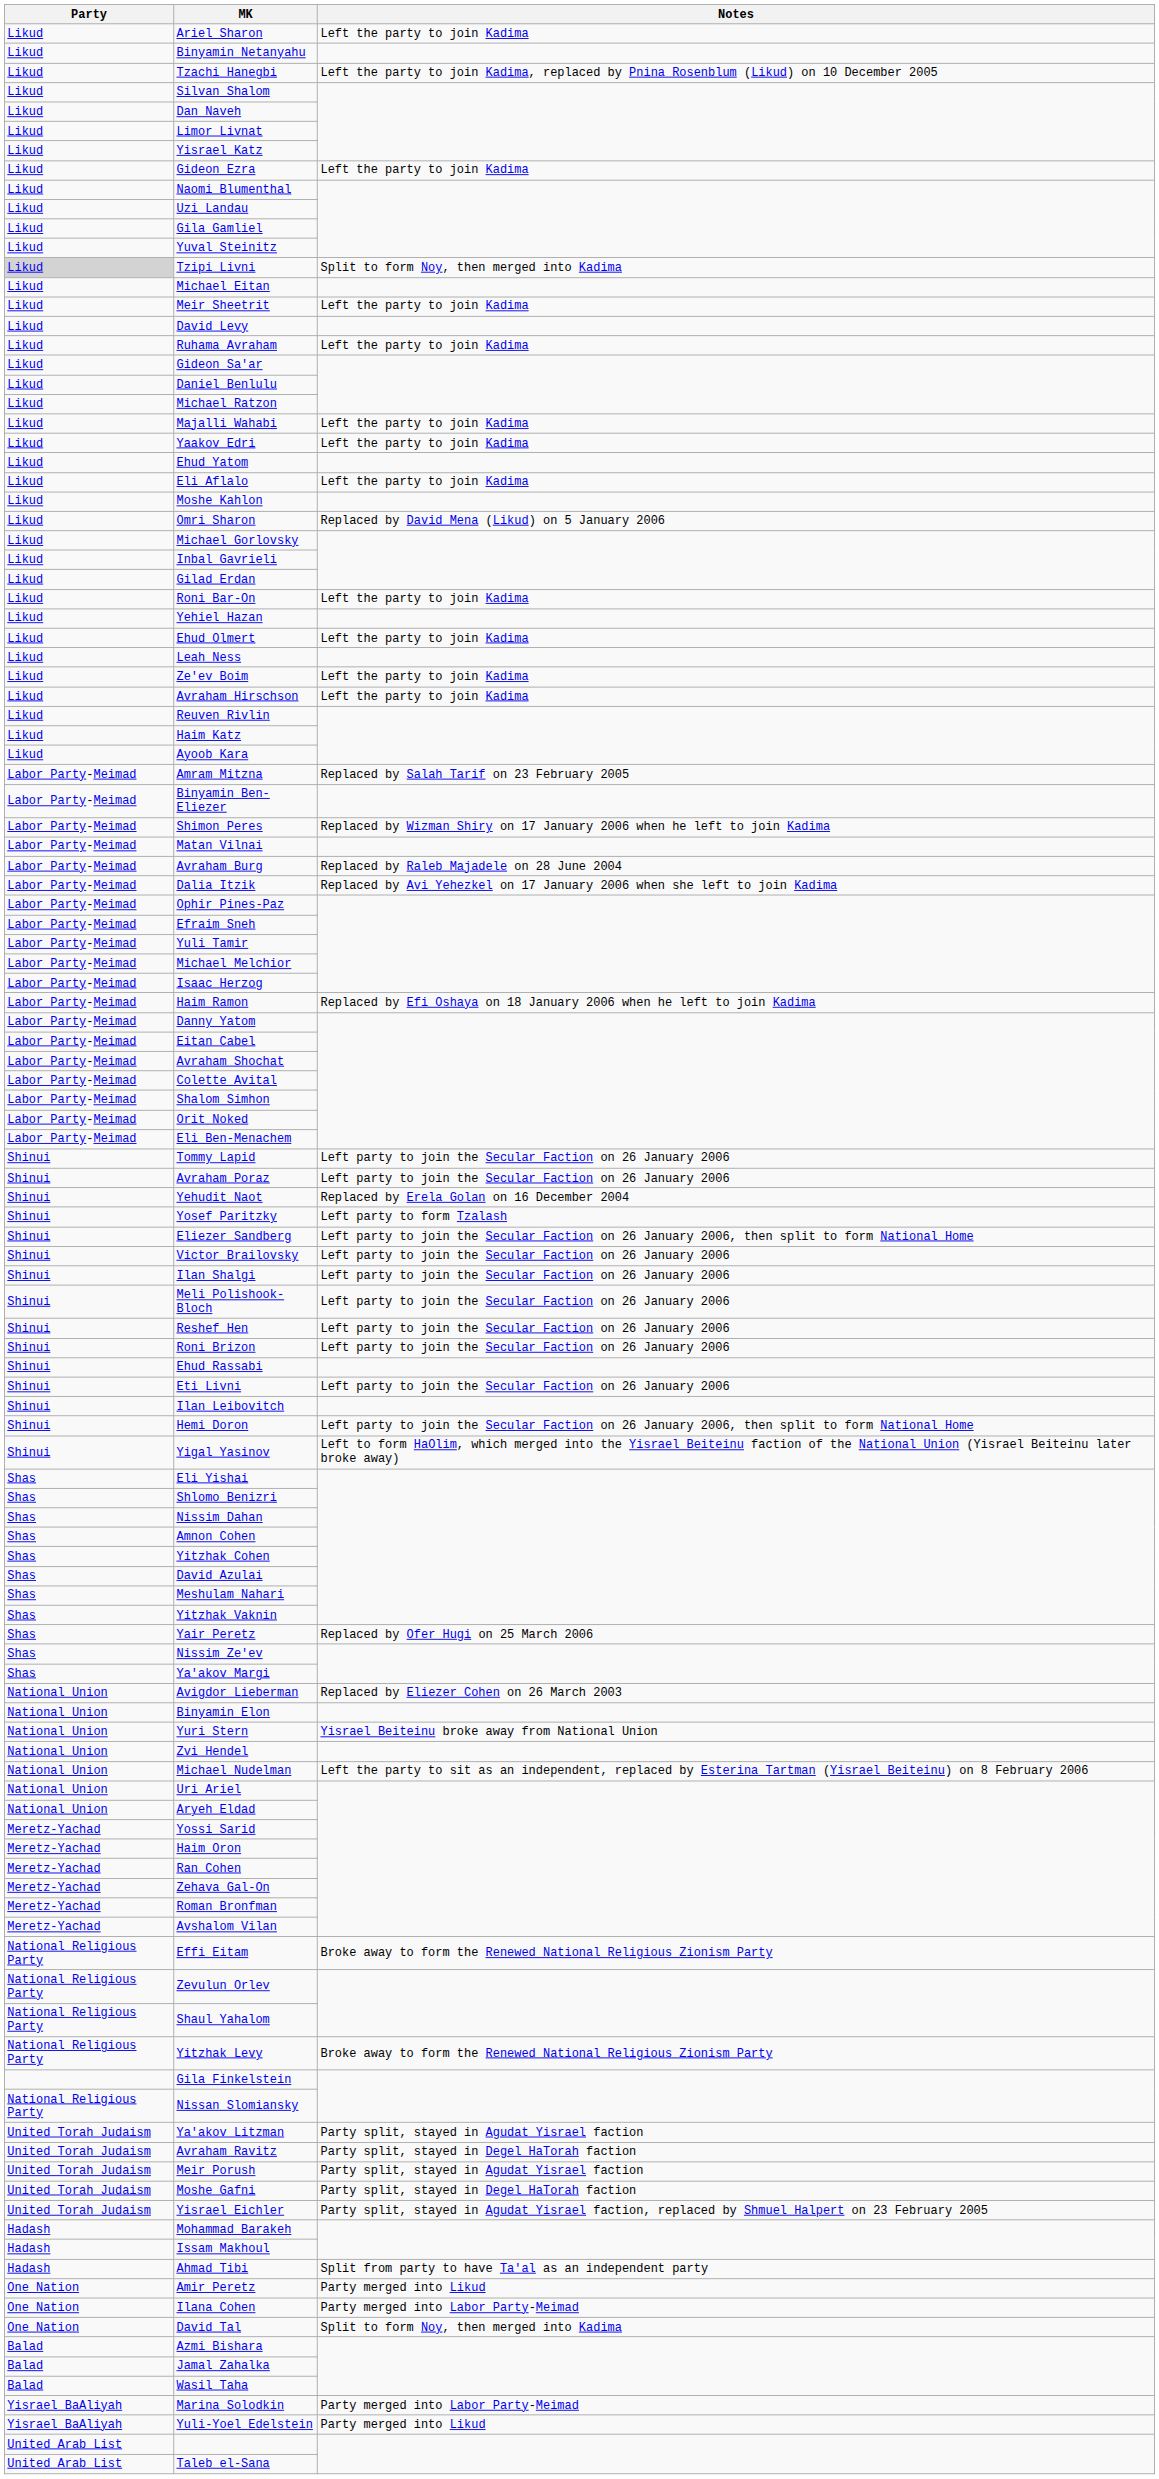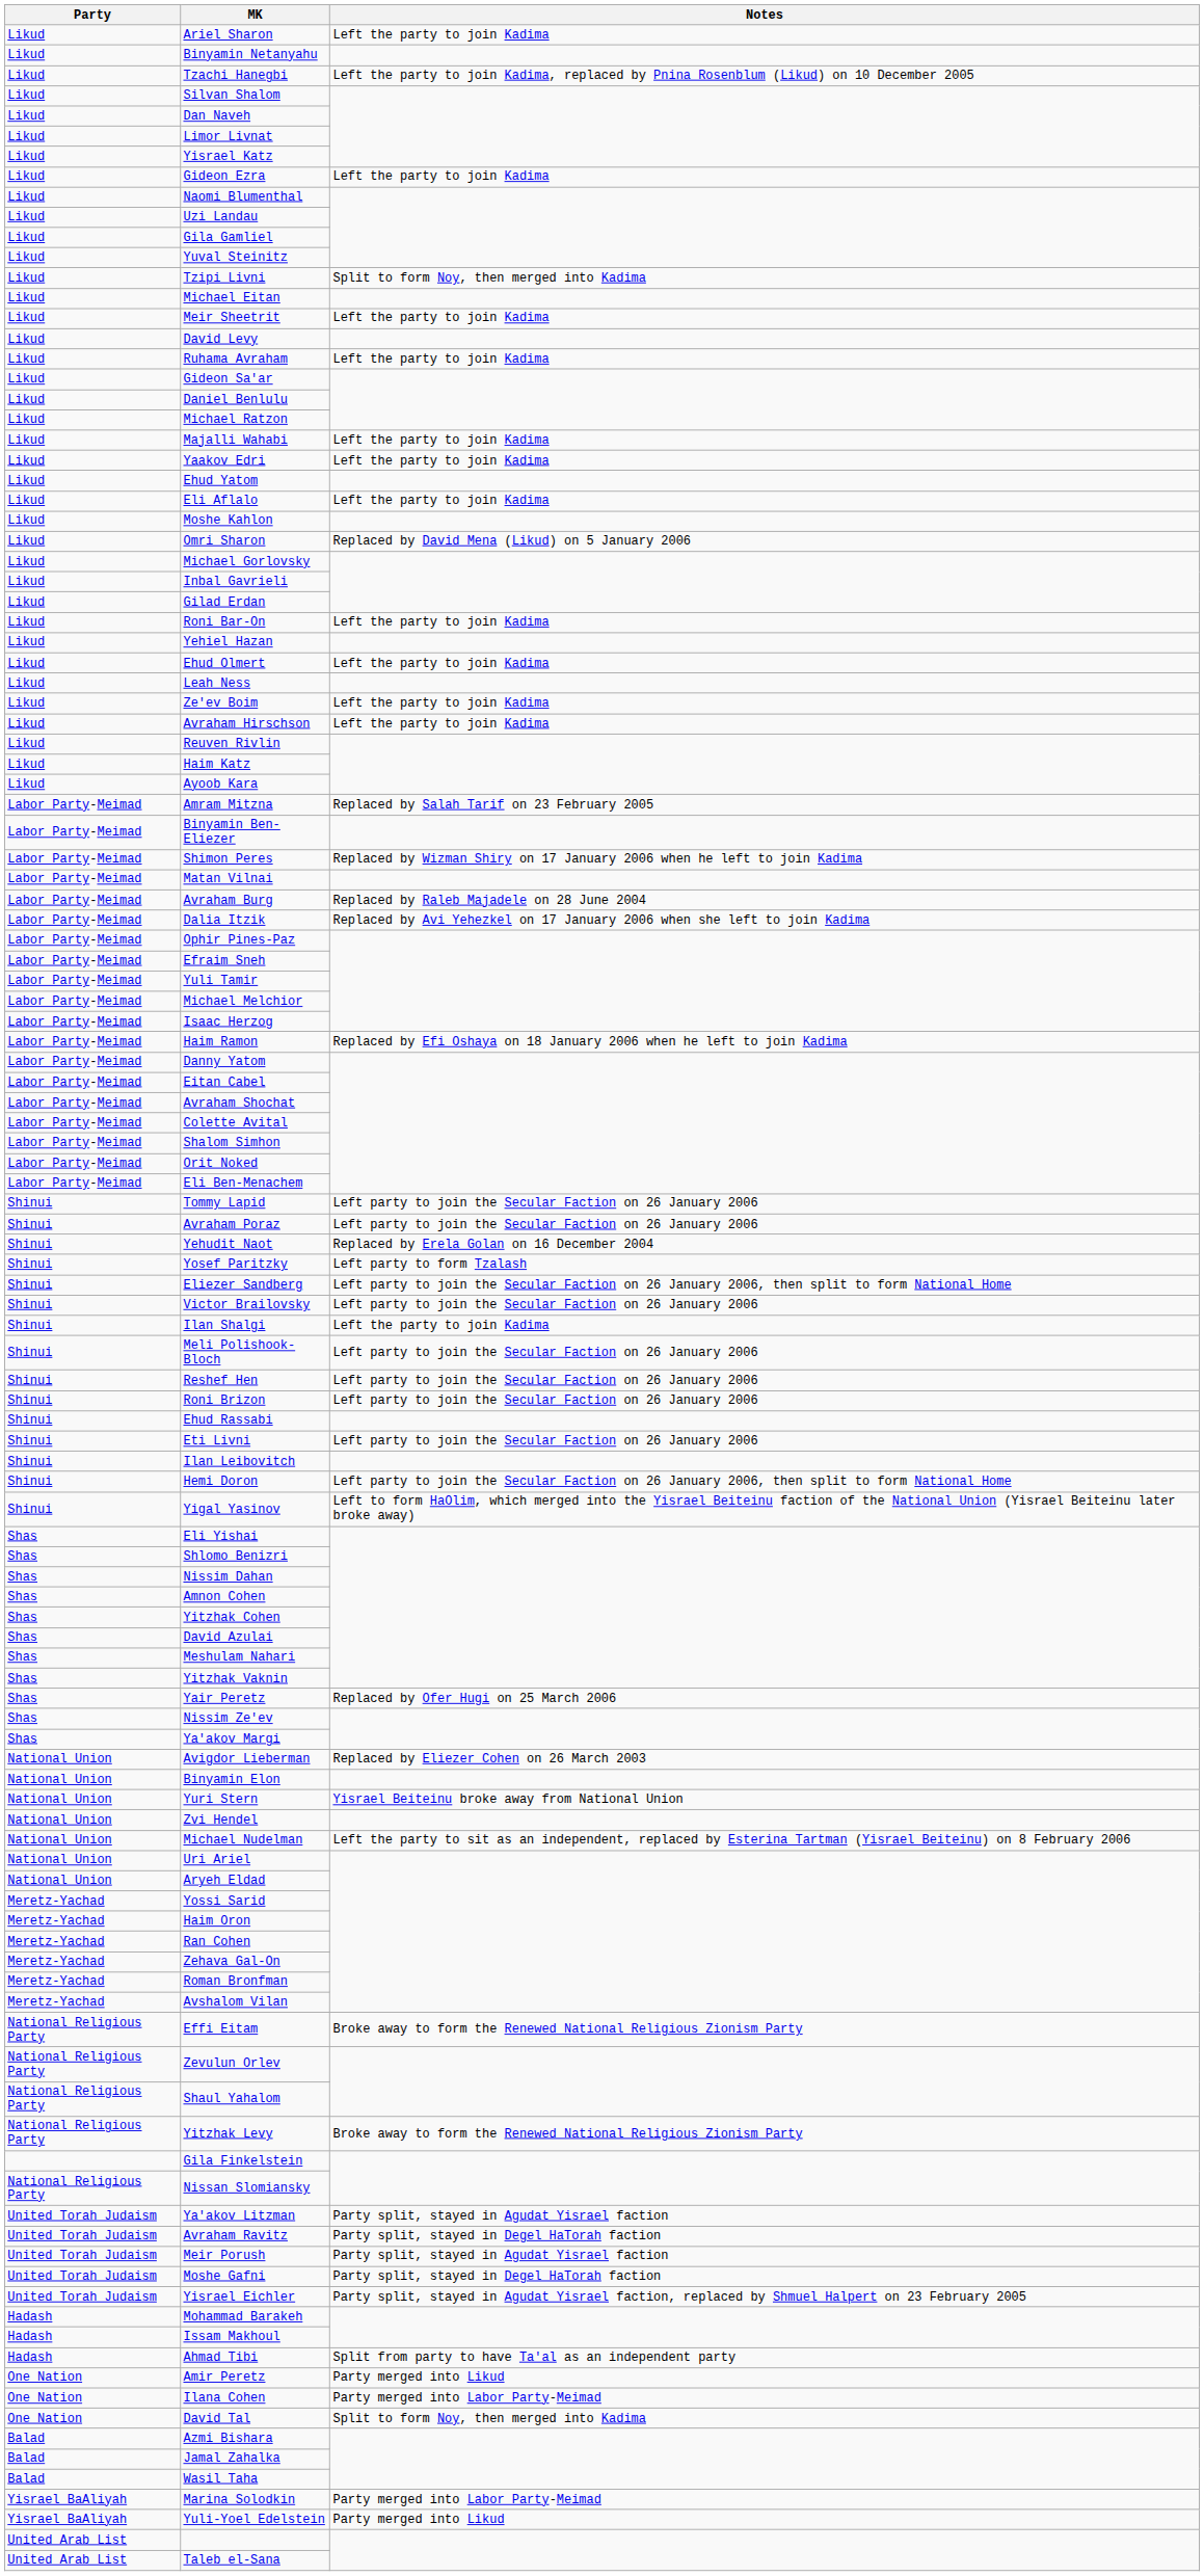Tzipi Livni | Party: lightgrey background -> no background
Ilan Shalgi | Notes: Left party to join the Secular Faction on 26 January 2006 -> Left the party to join Kadima
